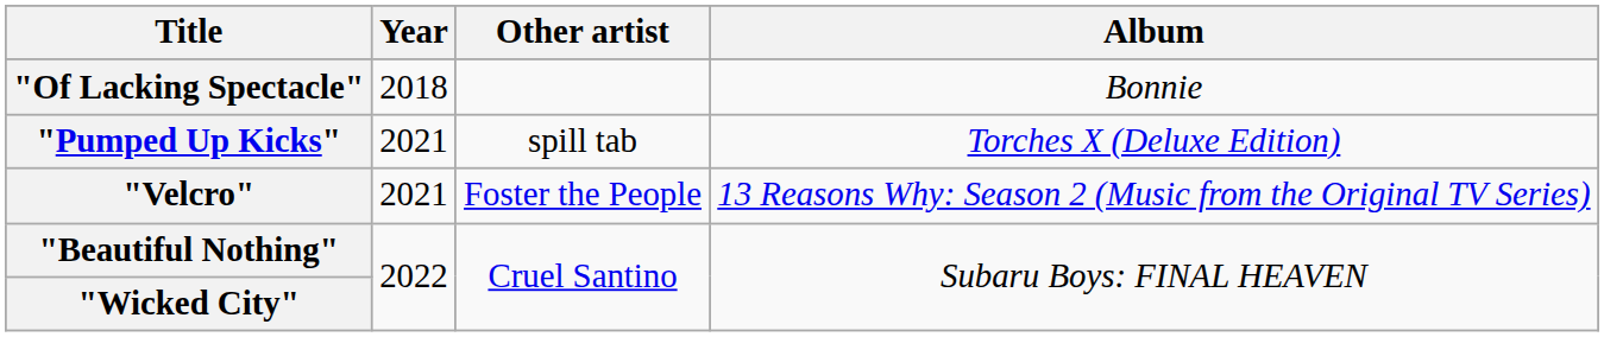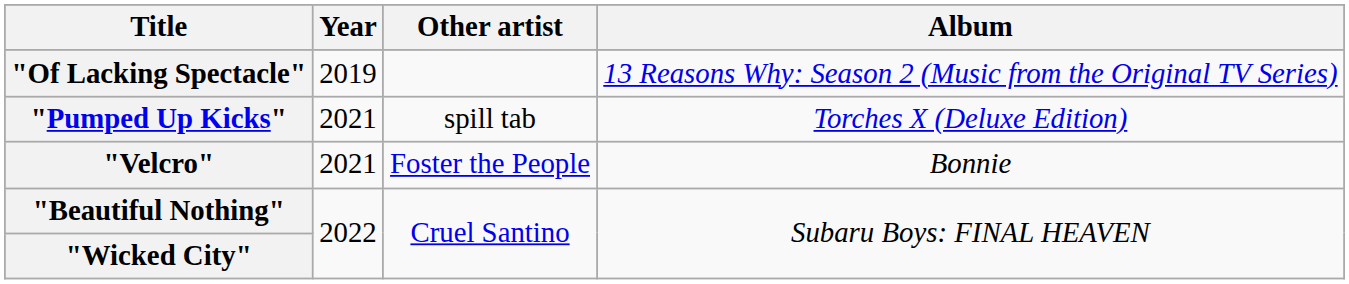"Of Lacking Spectacle" | Year: 2018 -> 2019
"Of Lacking Spectacle" | Album: Bonnie -> 13 Reasons Why: Season 2 (Music from the Original TV Series)
"Velcro" | Album: 13 Reasons Why: Season 2 (Music from the Original TV Series) -> Bonnie
